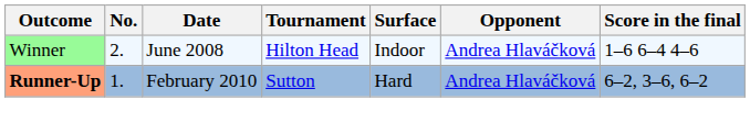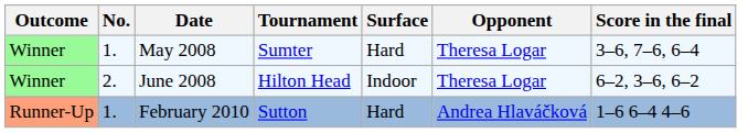+ row: Winner | 1. | May 2008 | Sumter | Hard | Theresa Logar | 3–6, 7–6, 6–4
June 2008 | Opponent: Andrea Hlaváčková -> Theresa Logar
June 2008 | Score in the final: 1–6 6–4 4–6 -> 6–2, 3–6, 6–2
February 2010 | Outcome: bold -> normal
February 2010 | Score in the final: 6–2, 3–6, 6–2 -> 1–6 6–4 4–6
